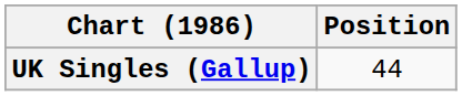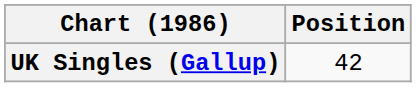UK Singles (Gallup) | Position: 44 -> 42
